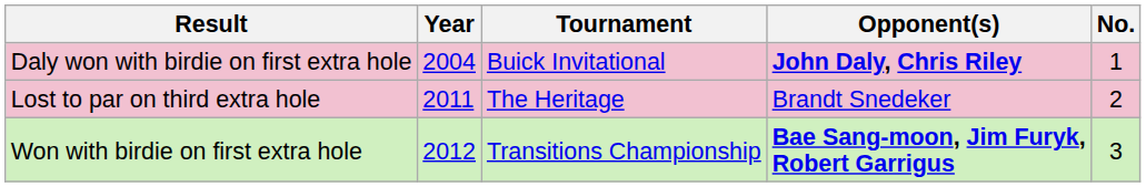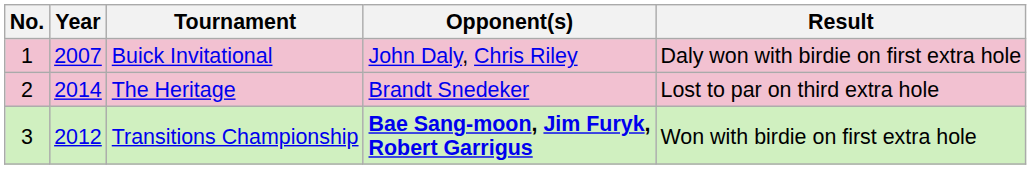columns swapped: No. <-> Result
Buick Invitational | Year: 2004 -> 2007
Buick Invitational | Opponent(s): bold -> normal
The Heritage | Year: 2011 -> 2014
